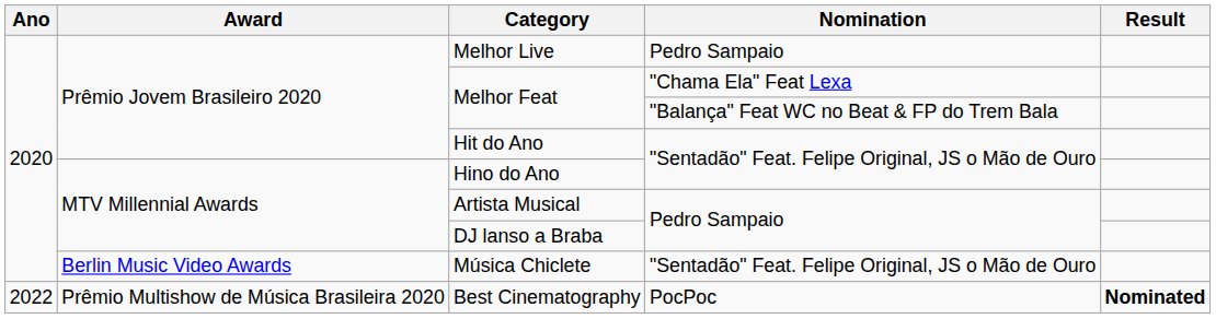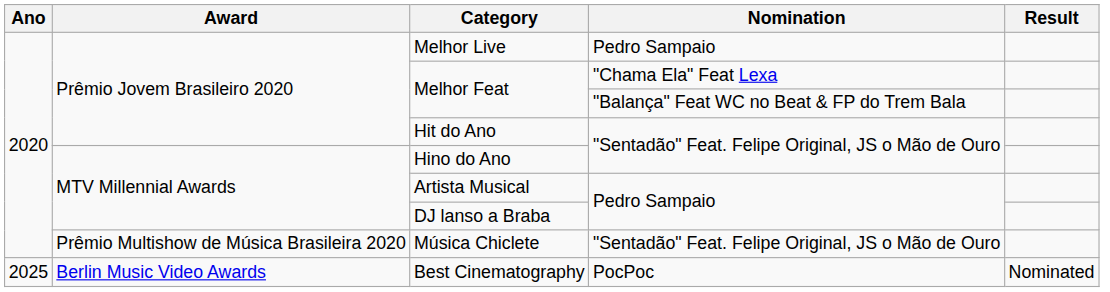Música Chiclete | Award: Berlin Music Video Awards -> Prêmio Multishow de Música Brasileira 2020
Best Cinematography | Ano: 2022 -> 2025
Best Cinematography | Award: Prêmio Multishow de Música Brasileira 2020 -> Berlin Music Video Awards
Best Cinematography | Result: bold -> normal
